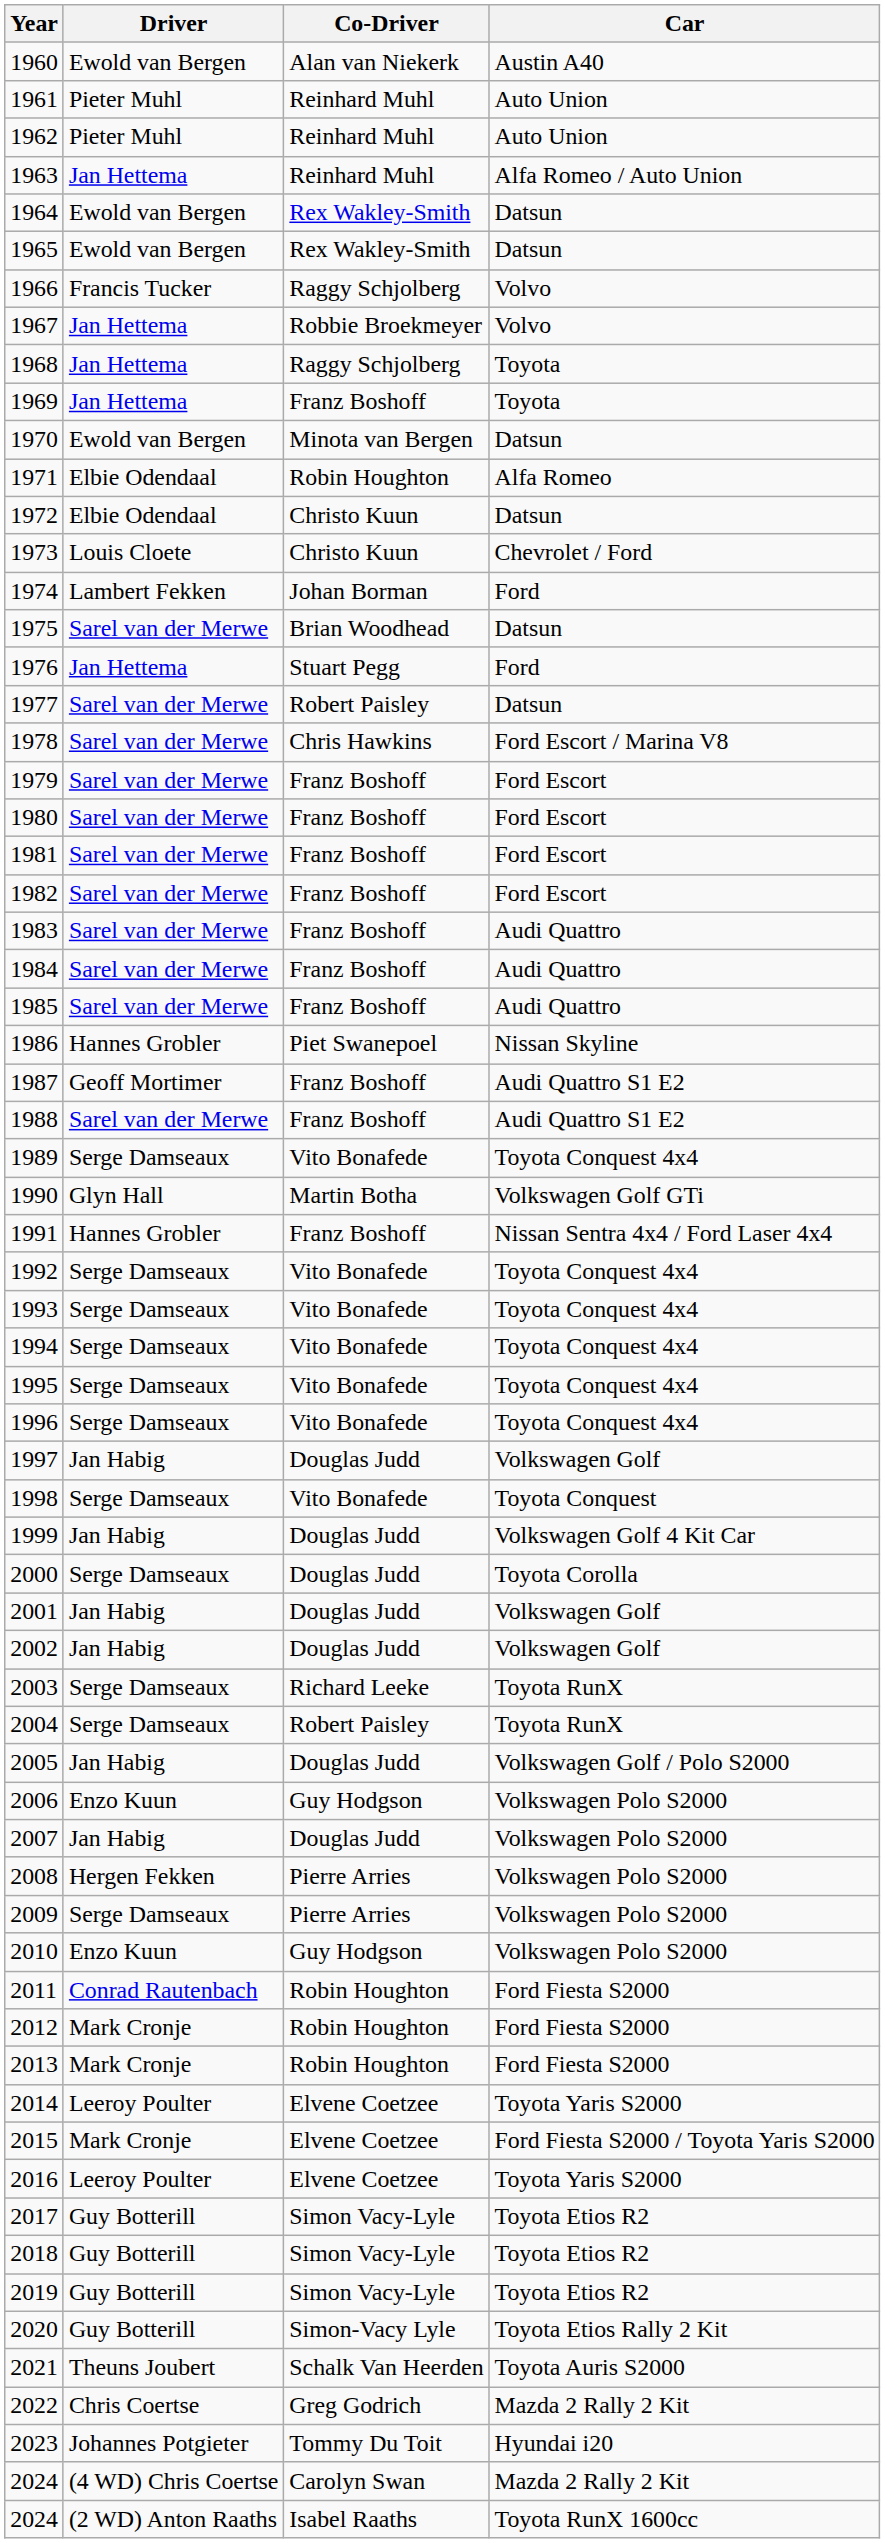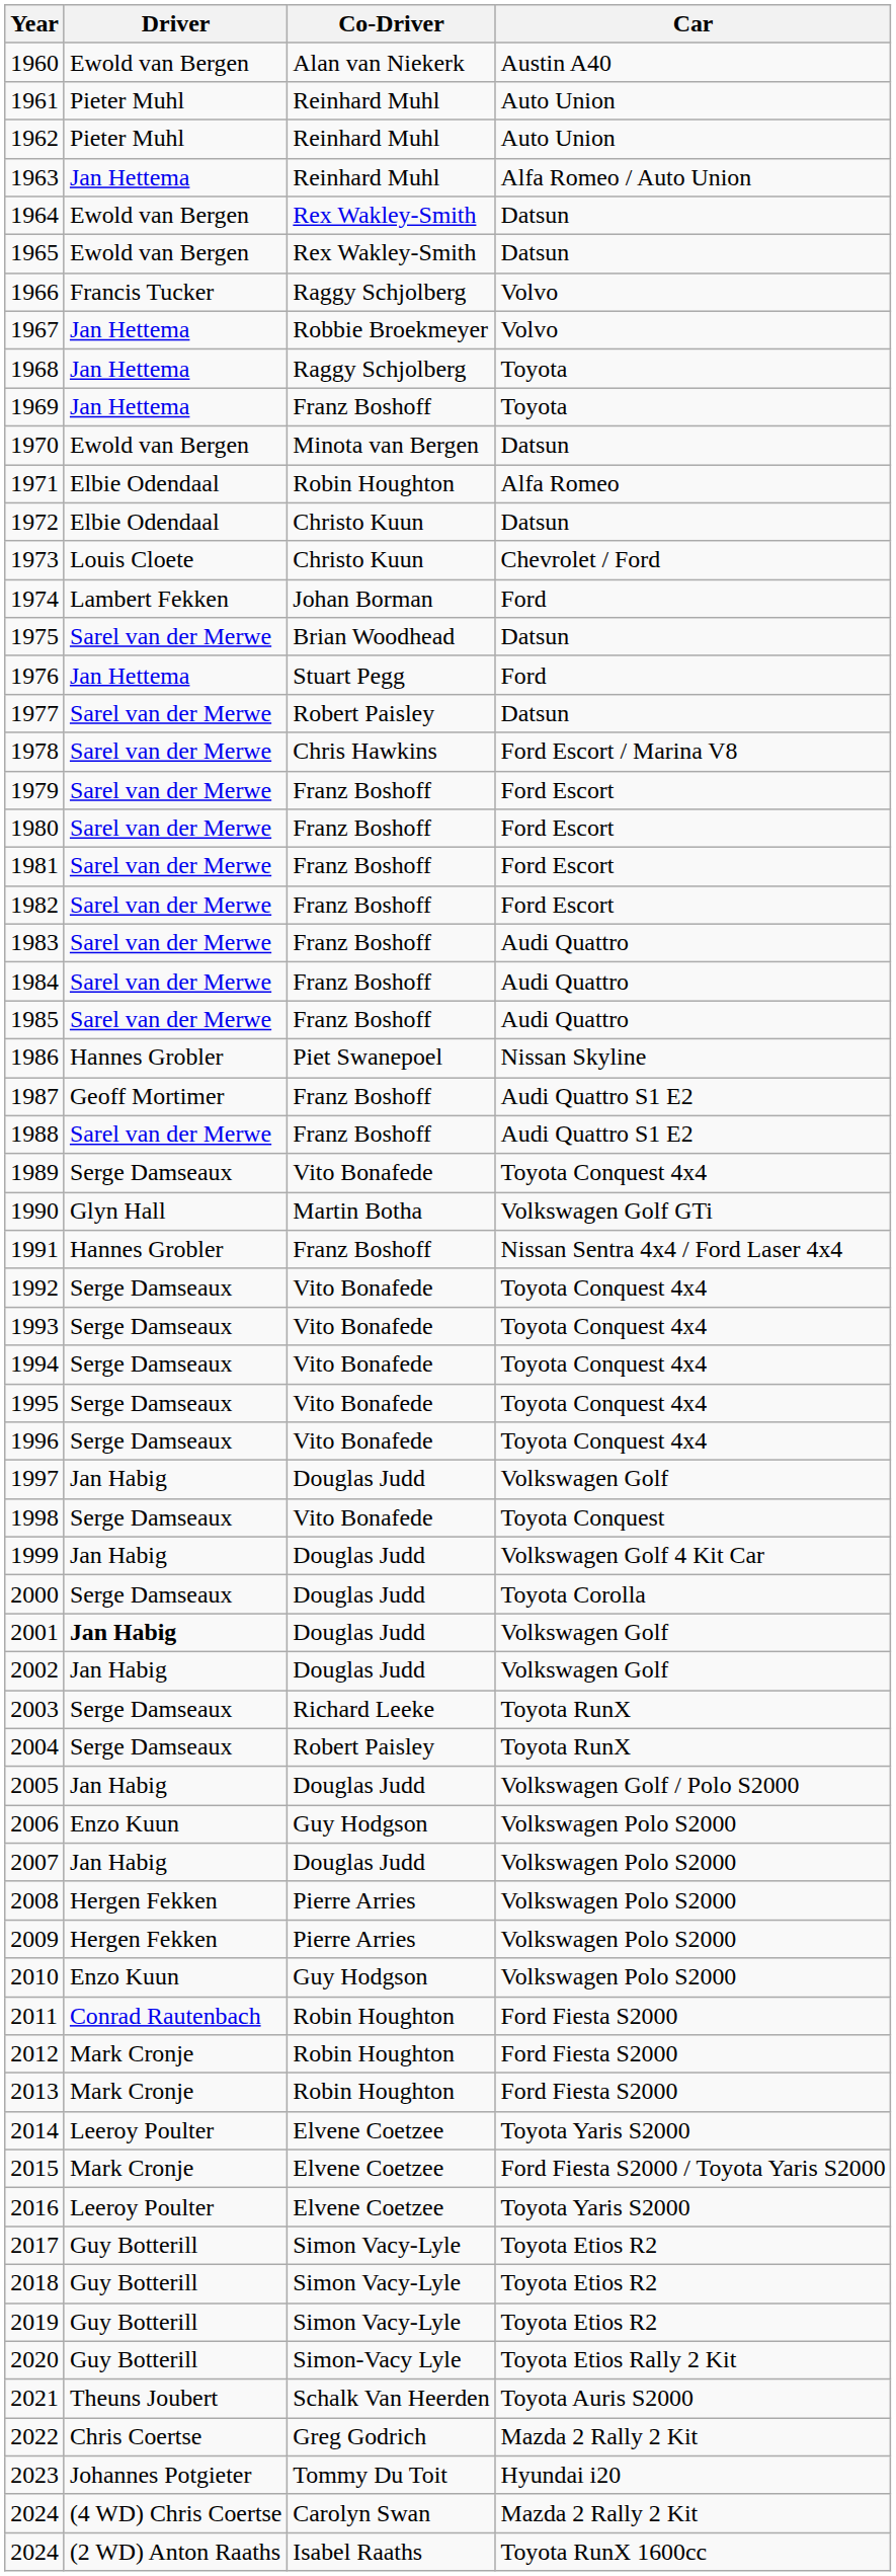2001 | Driver: normal -> bold
2009 | Driver: Serge Damseaux -> Hergen Fekken
